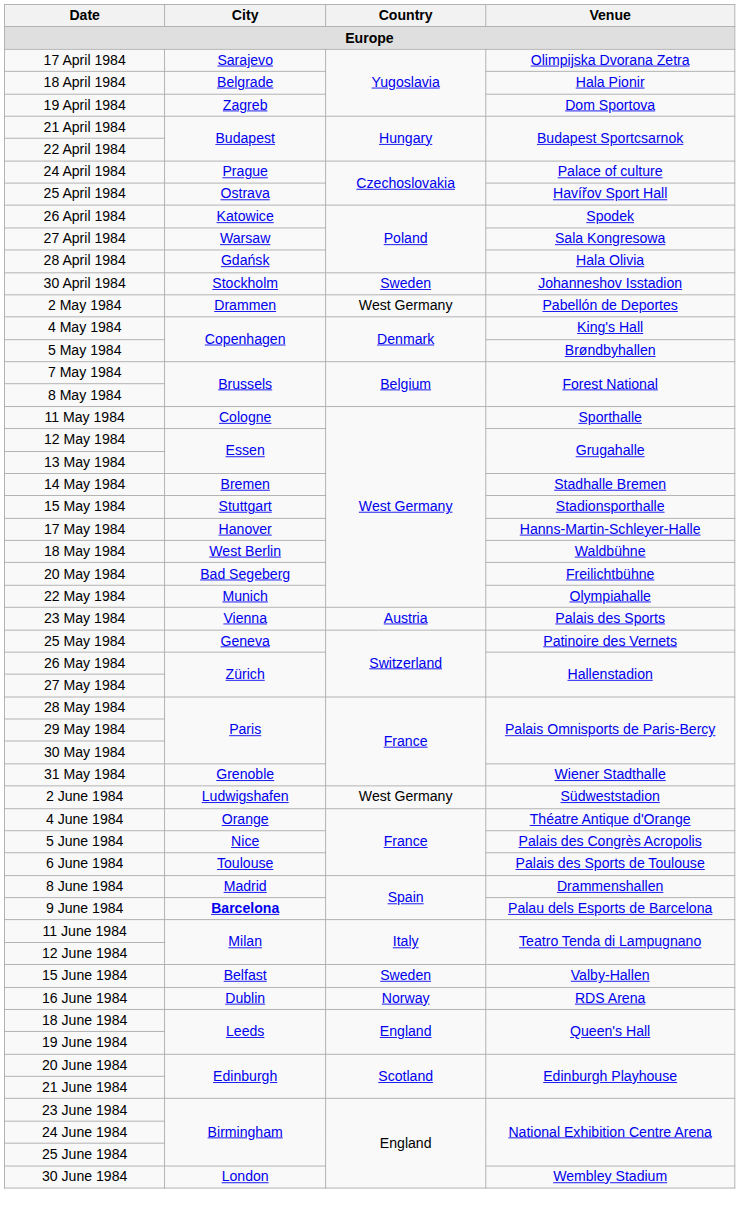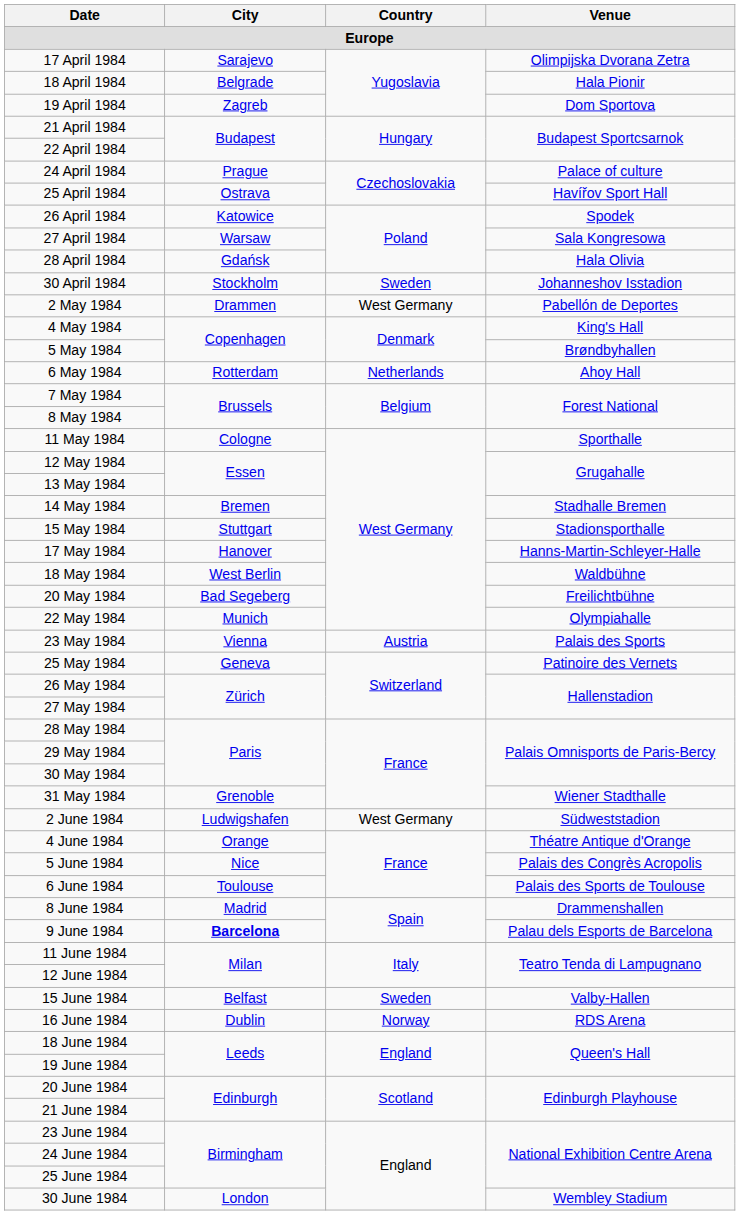+ row: 6 May 1984 | Rotterdam | Netherlands | Ahoy Hall
